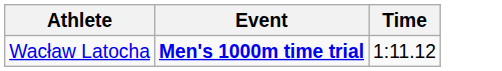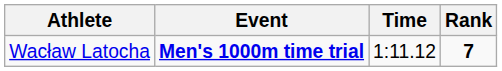+ column: Rank | 7
